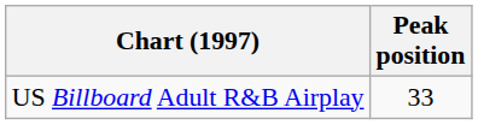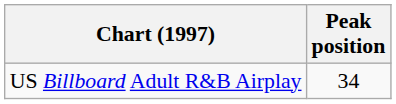US Billboard Adult R&B Airplay | Peak position: 33 -> 34
